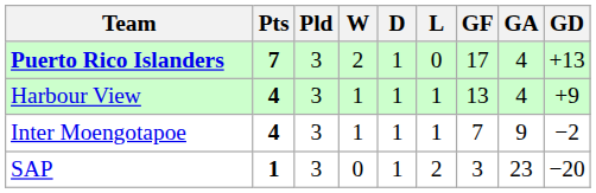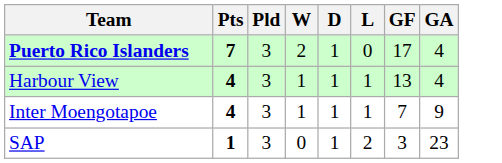- column: GD | +13 | +9 | −2 | −20
